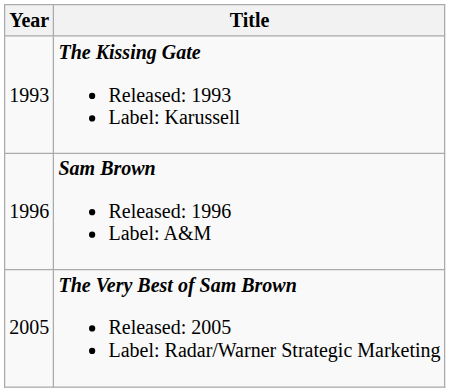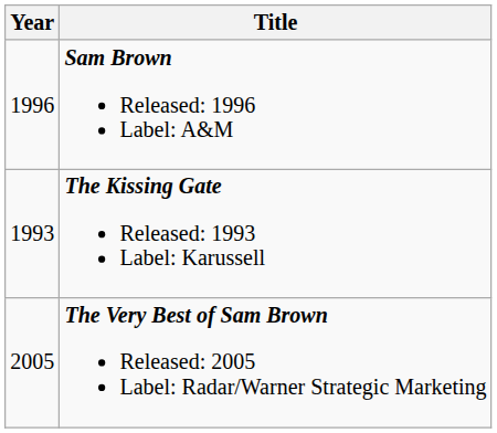rows swapped: The Kissing Gate Released: 1993 Label: Karussell <-> Sam Brown Released: 1996 Label: A&M
